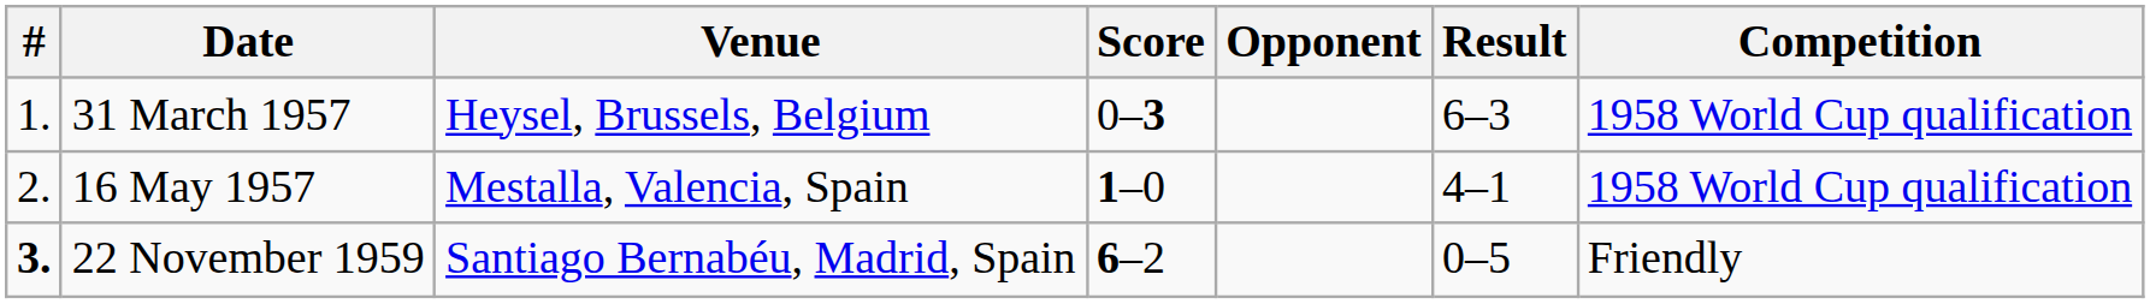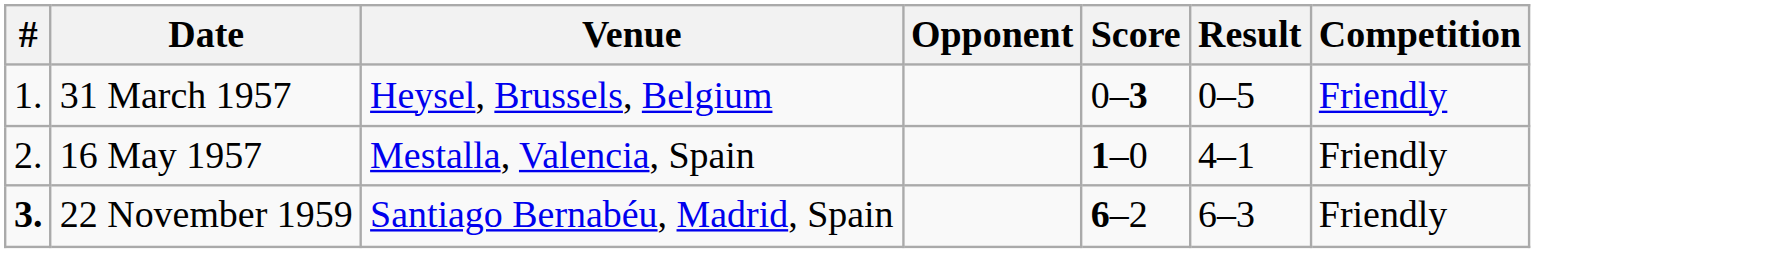columns swapped: Opponent <-> Score
31 March 1957 | Result: 6–3 -> 0–5
31 March 1957 | Competition: 1958 World Cup qualification -> Friendly
16 May 1957 | Competition: 1958 World Cup qualification -> Friendly
22 November 1959 | Result: 0–5 -> 6–3
